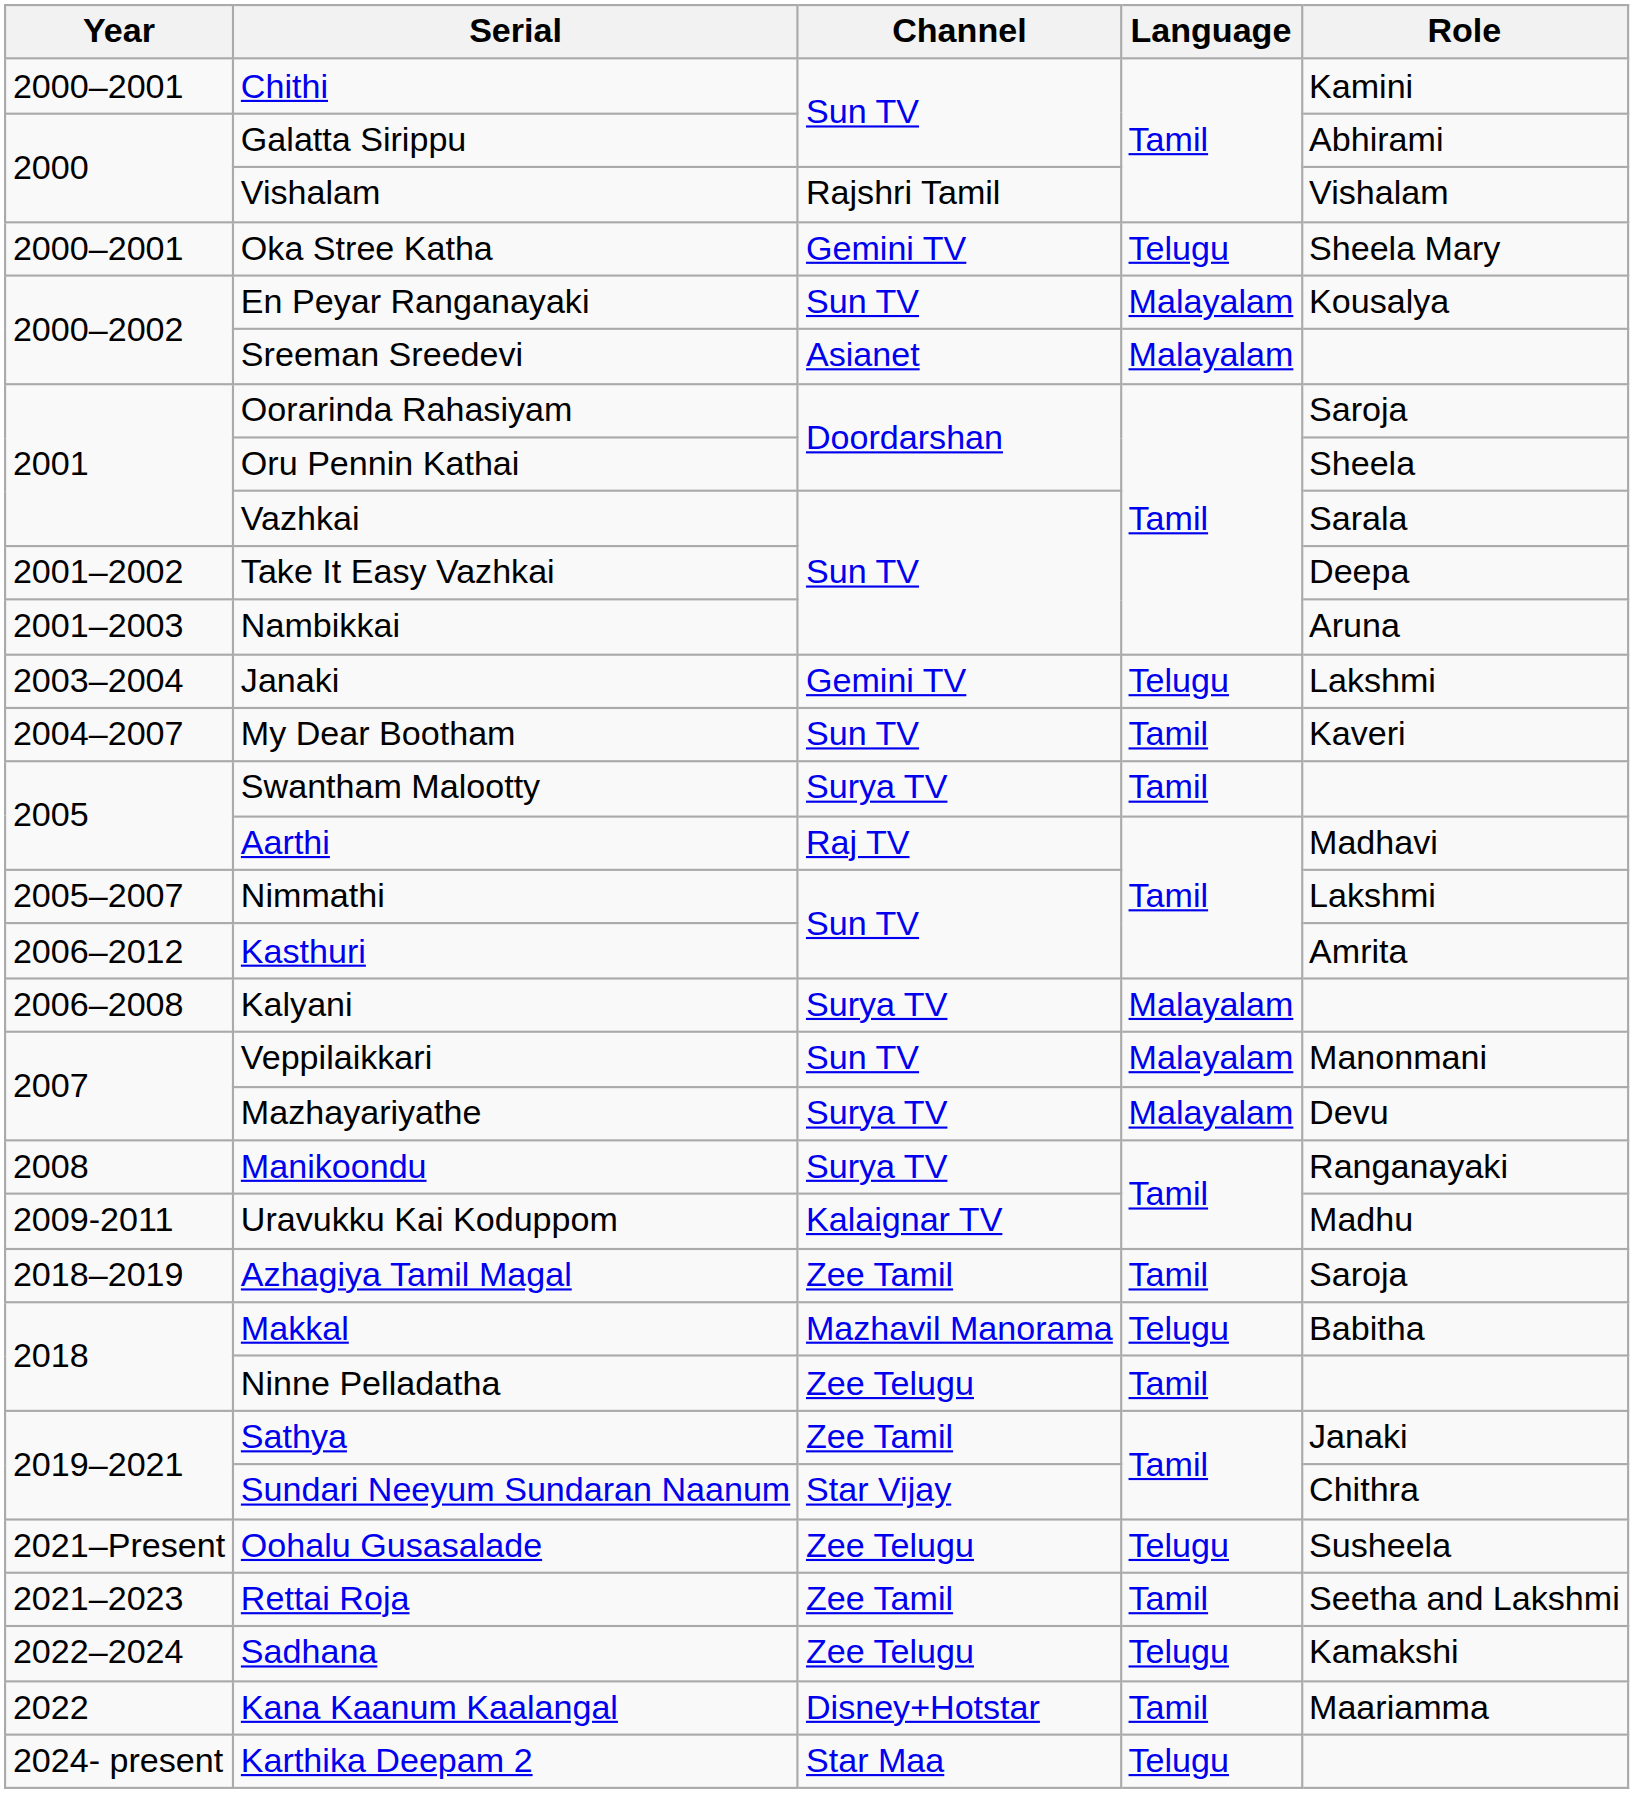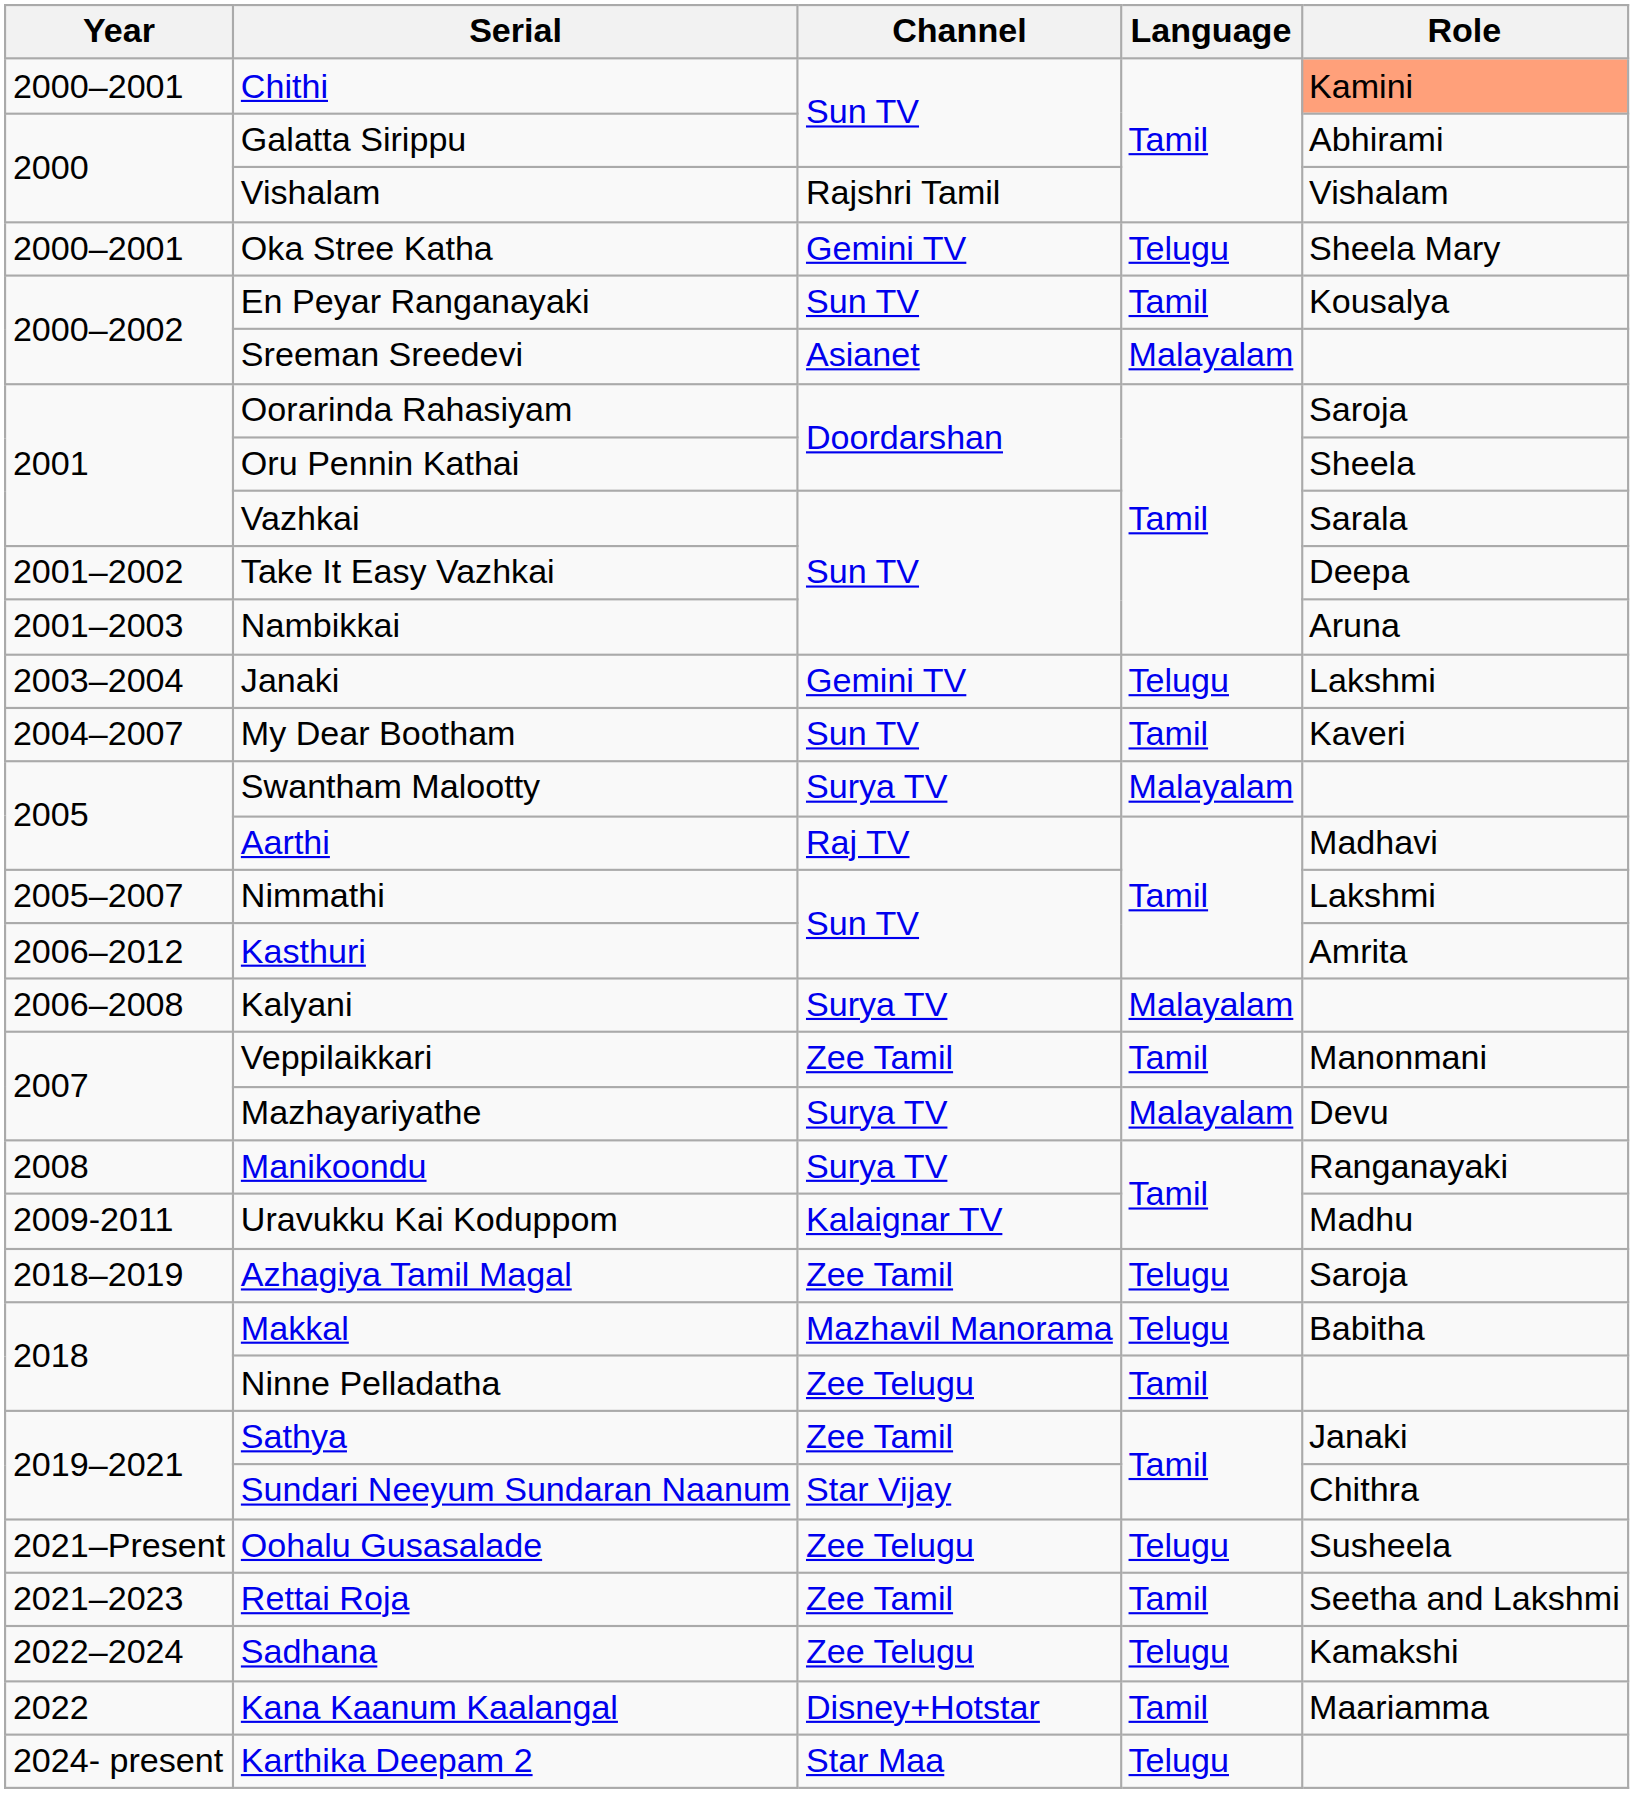Chithi | Role: no background -> lightsalmon background
En Peyar Ranganayaki | Language: Malayalam -> Tamil
Swantham Malootty | Language: Tamil -> Malayalam
Veppilaikkari | Channel: Sun TV -> Zee Tamil
Veppilaikkari | Language: Malayalam -> Tamil
Azhagiya Tamil Magal | Language: Tamil -> Telugu
